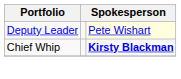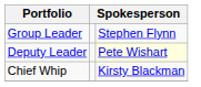+ row: Group Leader | Stephen Flynn
Chief Whip | column 3: bold -> normal
